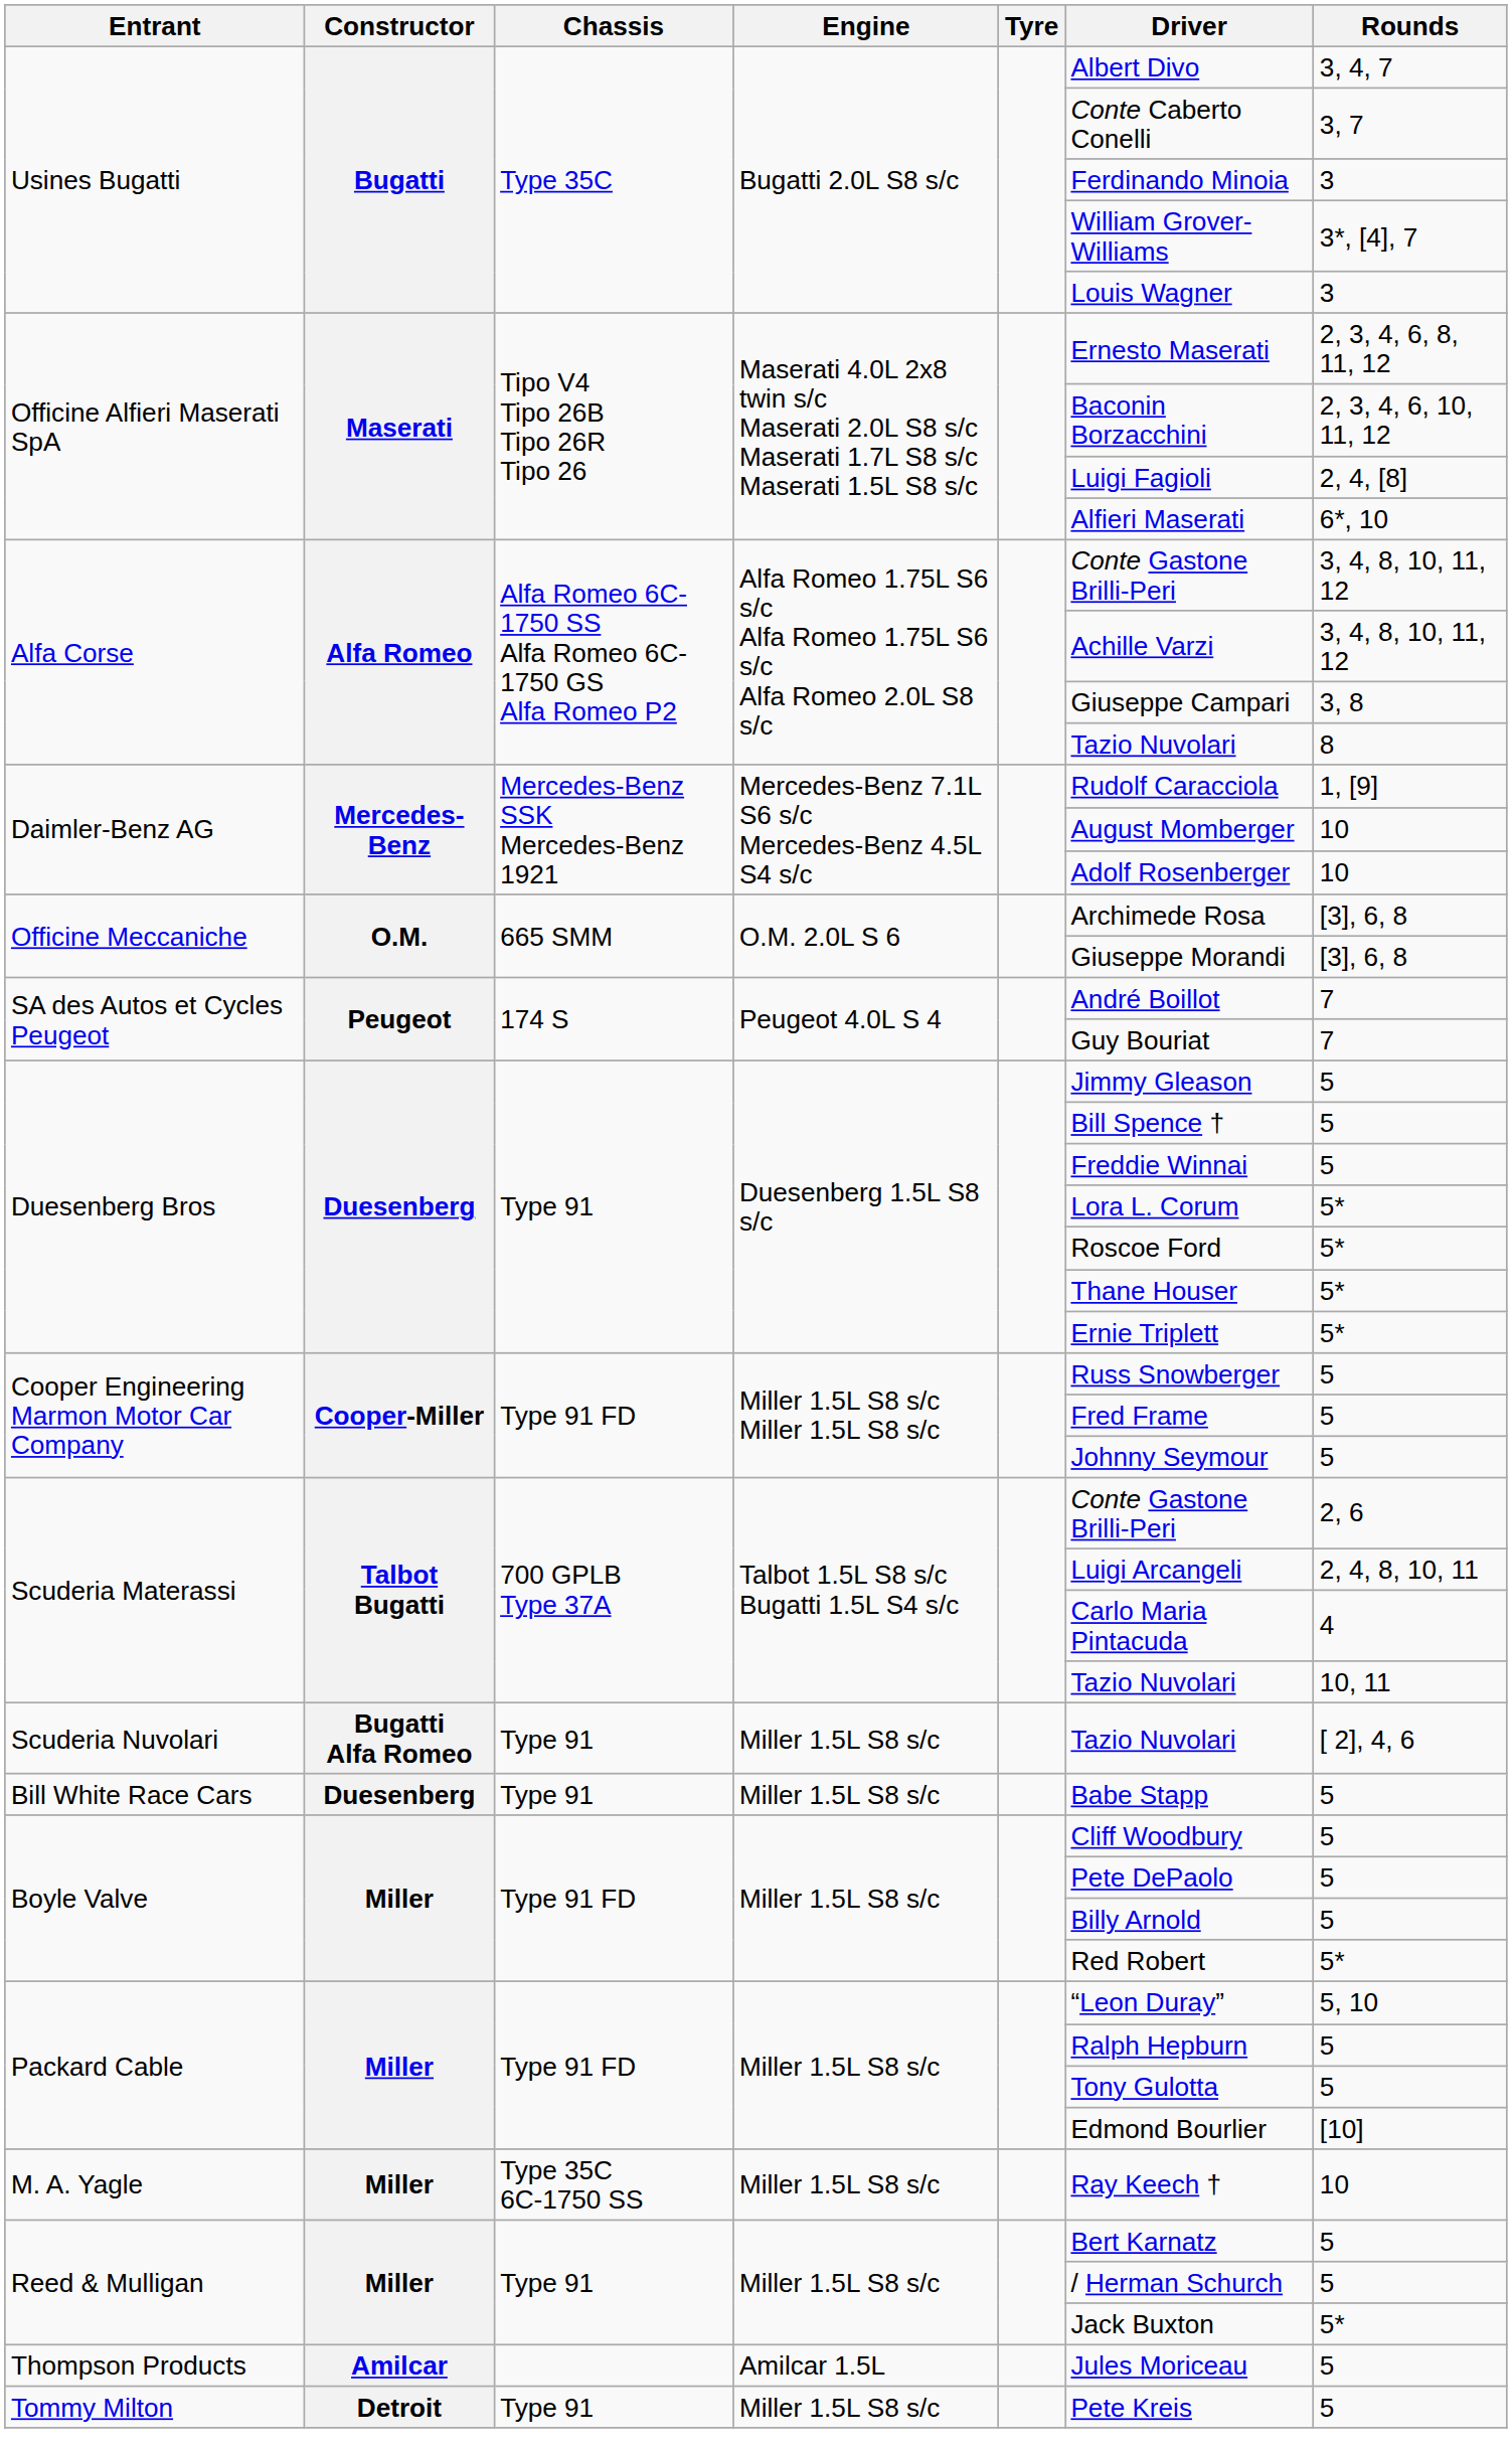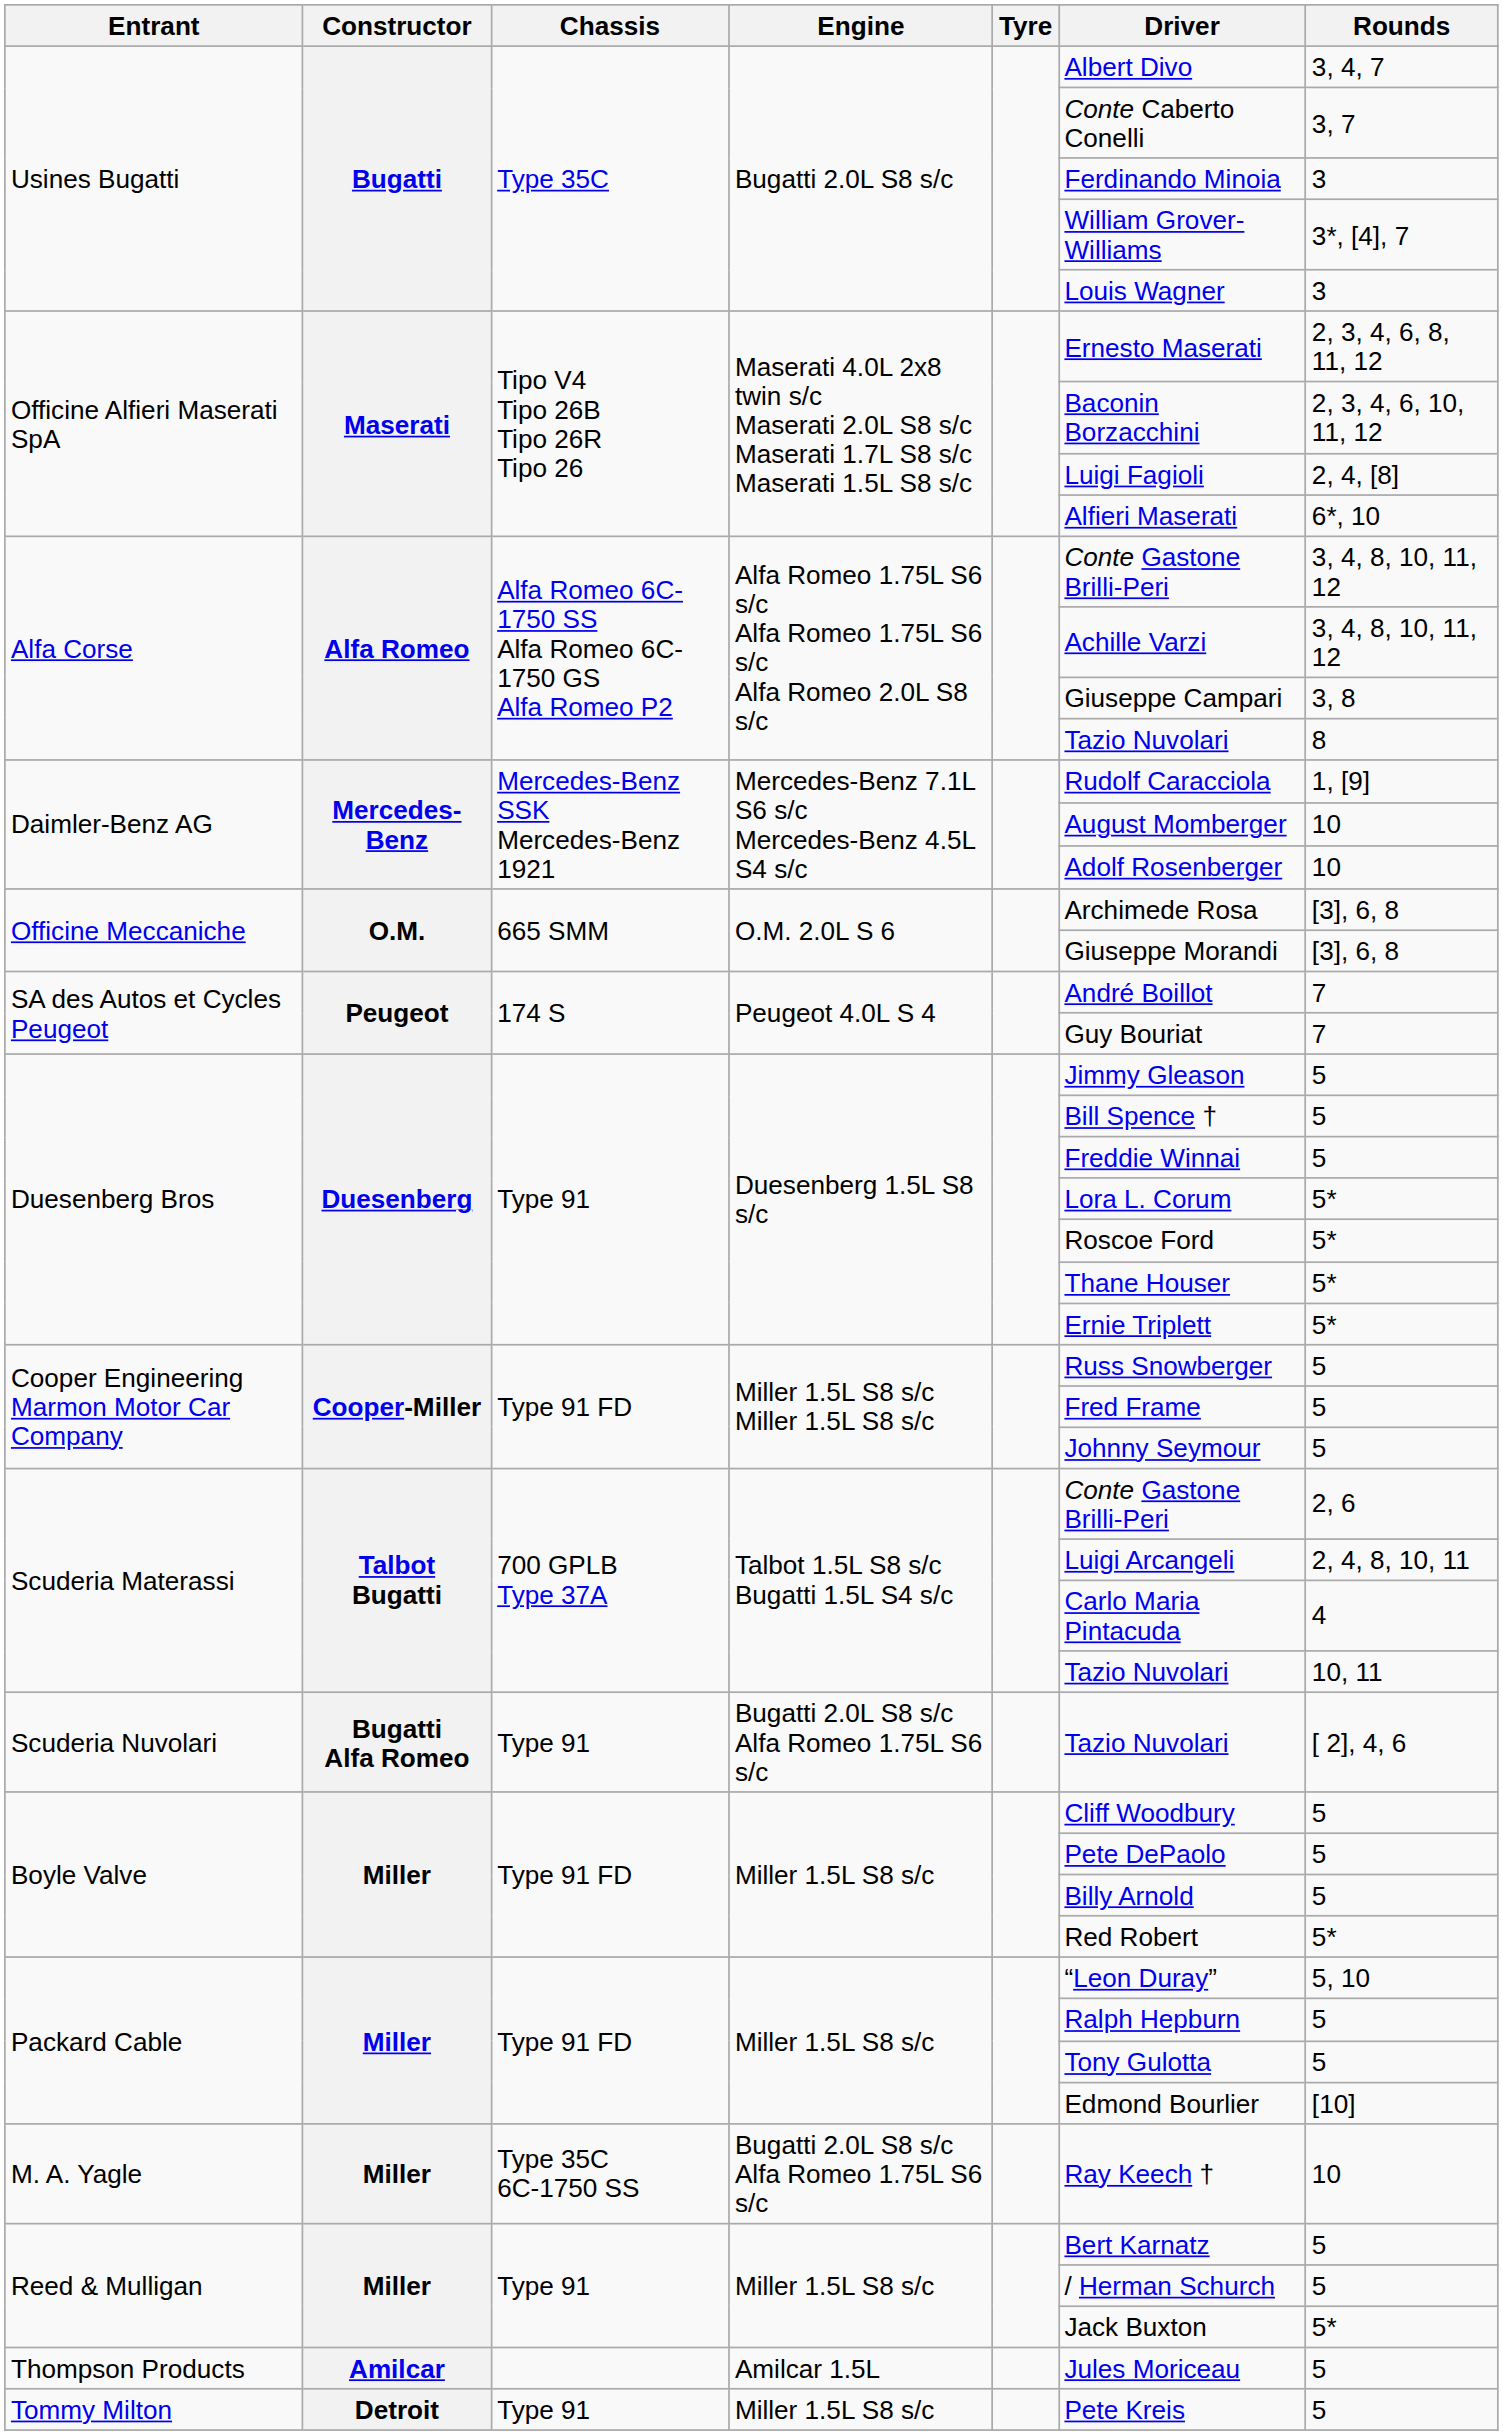Scuderia Nuvolari | Engine: Miller 1.5L S8 s/c -> Bugatti 2.0L S8 s/c Alfa Romeo 1.75L S6 s/c
- row: Bill White Race Cars | Duesenberg | Type 91 | Miller 1.5L S8 s/c | Babe Stapp | 5
M. A. Yagle | Engine: Miller 1.5L S8 s/c -> Bugatti 2.0L S8 s/c Alfa Romeo 1.75L S6 s/c
